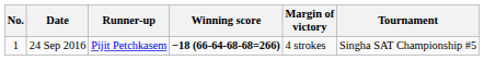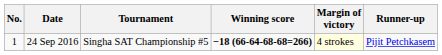columns swapped: Tournament <-> Runner-up
24 Sep 2016 | Margin of victory: no background -> lightyellow background
